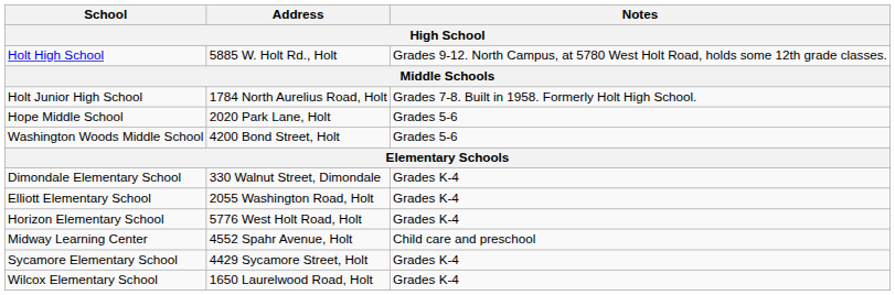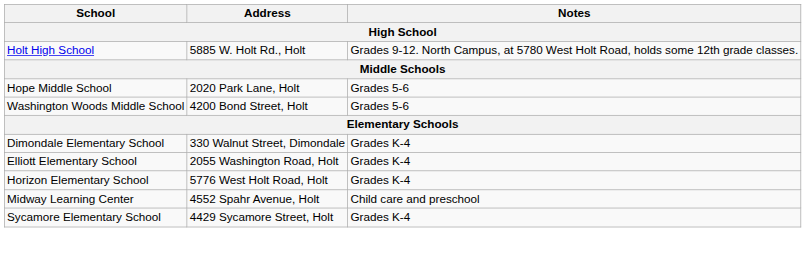- row: Holt Junior High School | 1784 North Aurelius Road, Holt | Grades 7-8. Built in 1958. Formerly Holt High School.
- row: Wilcox Elementary School | 1650 Laurelwood Road, Holt | Grades K-4
